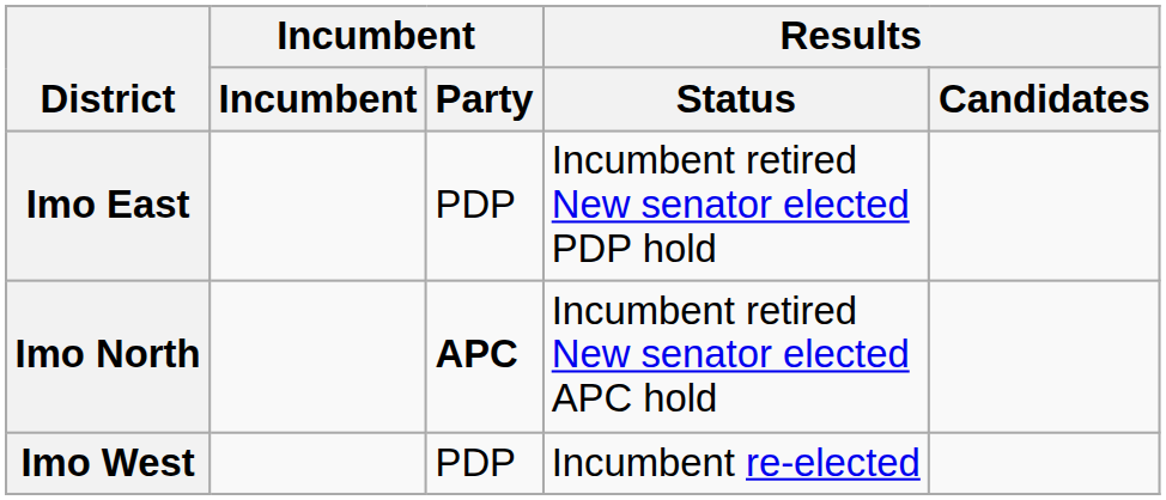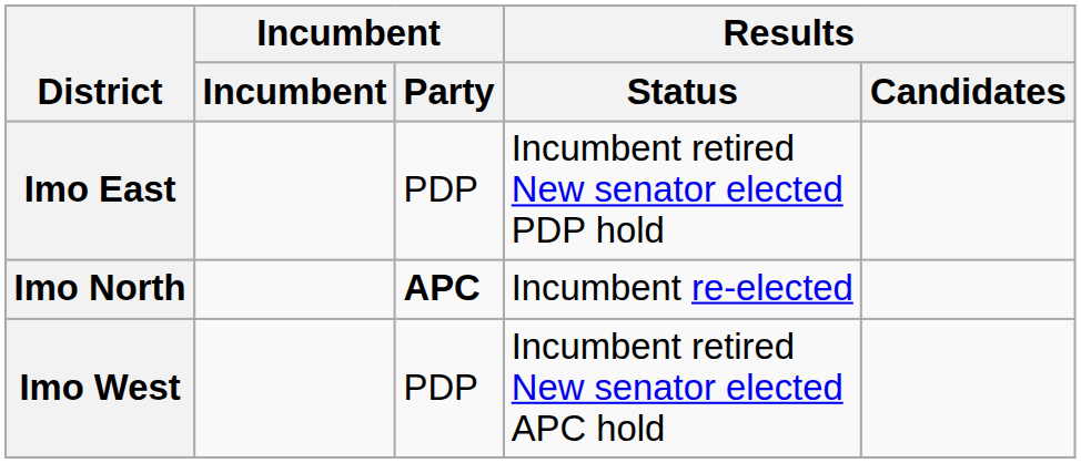Imo North | Results / Status: Incumbent retired New senator elected APC hold -> Incumbent re-elected
Imo West | Results / Status: Incumbent re-elected -> Incumbent retired New senator elected APC hold
